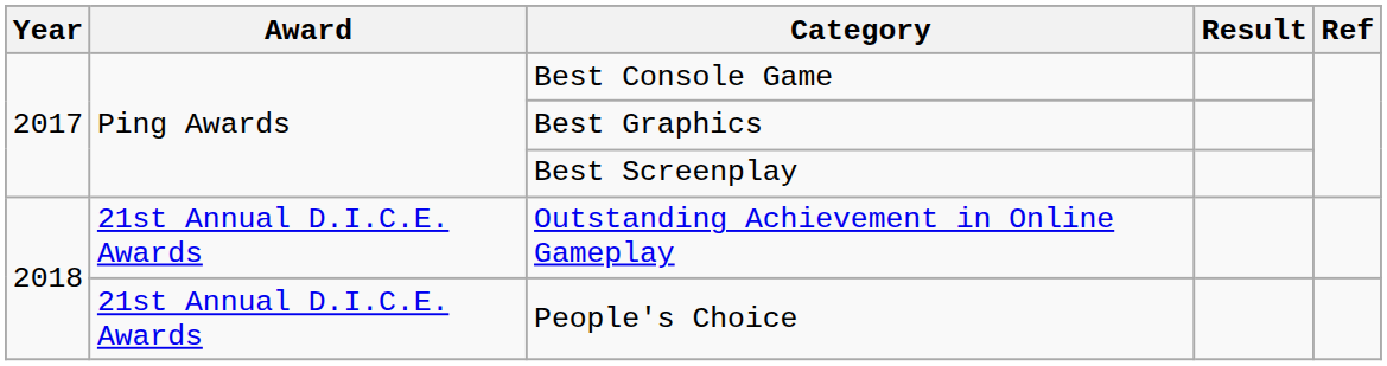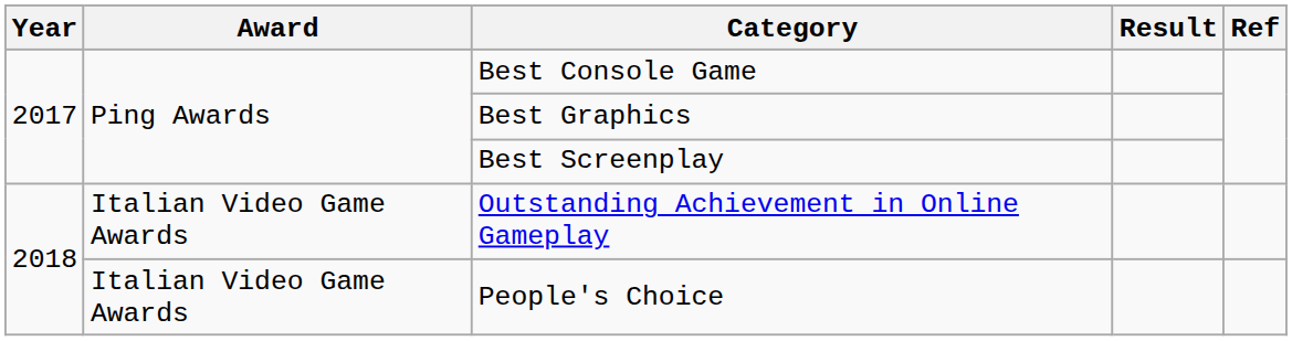Outstanding Achievement in Online Gameplay | Award: 21st Annual D.I.C.E. Awards -> Italian Video Game Awards
People's Choice | Award: 21st Annual D.I.C.E. Awards -> Italian Video Game Awards
